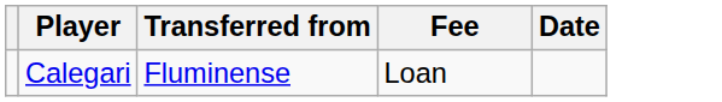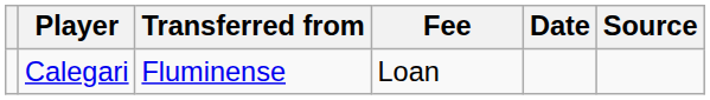+ column: Source
